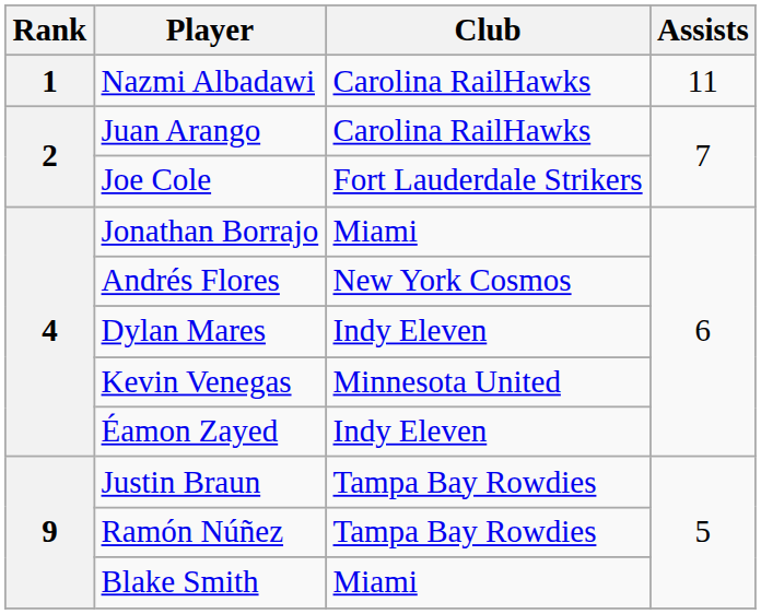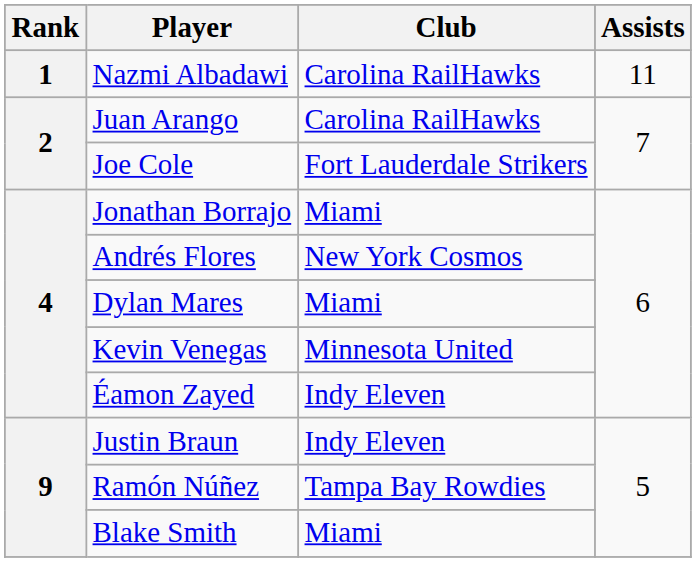Dylan Mares | Club: Indy Eleven -> Miami
Justin Braun | Club: Tampa Bay Rowdies -> Indy Eleven
